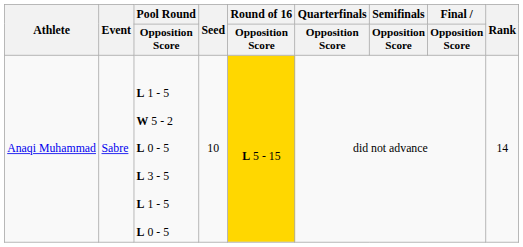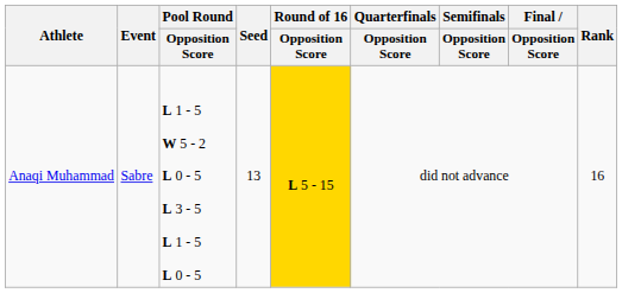Anaqi Muhammad | Seed: 10 -> 13
Anaqi Muhammad | Rank: 14 -> 16
